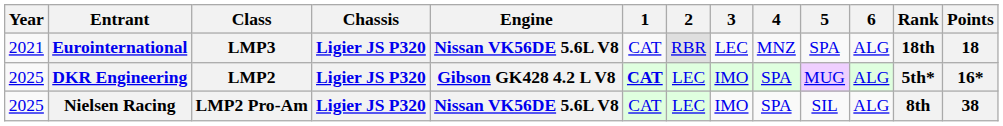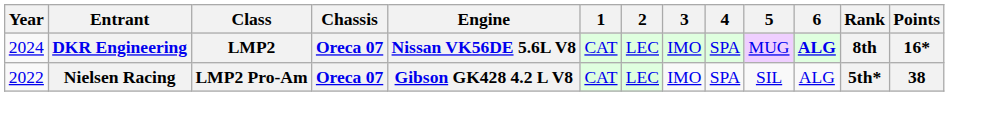- row: 2021 | Eurointernational | LMP3 | Ligier JS P320 | Nissan VK56DE 5.6L V8 | CAT | RBR | LEC | MNZ | SPA | ALG | 18th | 18
DKR Engineering | Year: 2025 -> 2024
DKR Engineering | Chassis: Ligier JS P320 -> Oreca 07
DKR Engineering | Engine: Gibson GK428 4.2 L V8 -> Nissan VK56DE 5.6L V8
DKR Engineering | 1: bold -> normal
DKR Engineering | 6: normal -> bold
DKR Engineering | Rank: 5th* -> 8th
Nielsen Racing | Year: 2025 -> 2022
Nielsen Racing | Chassis: Ligier JS P320 -> Oreca 07
Nielsen Racing | Engine: Nissan VK56DE 5.6L V8 -> Gibson GK428 4.2 L V8
Nielsen Racing | Rank: 8th -> 5th*
